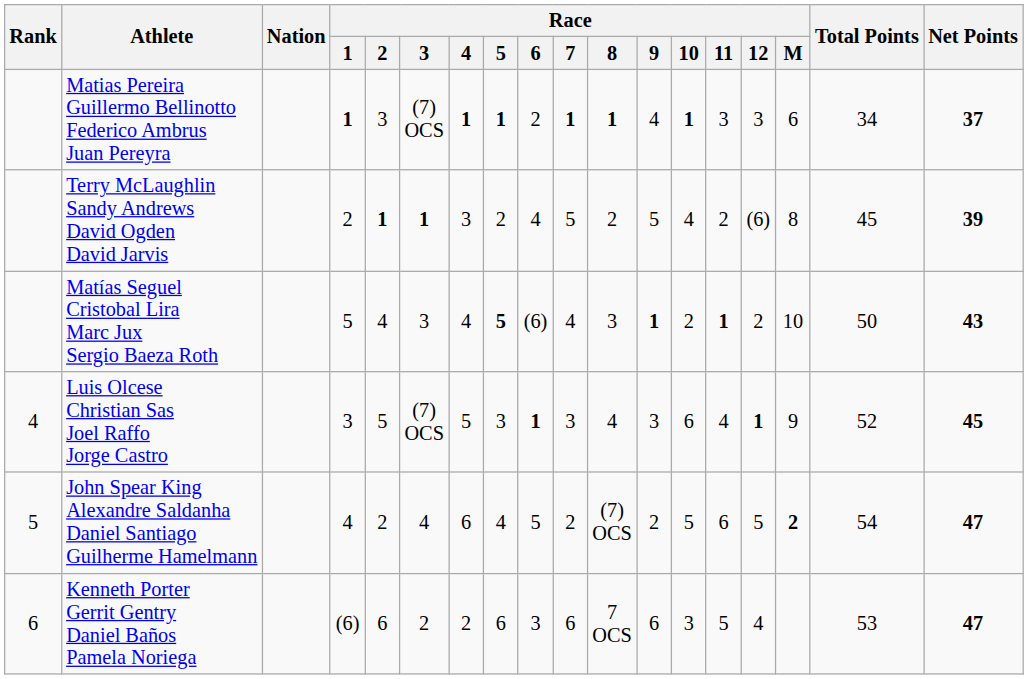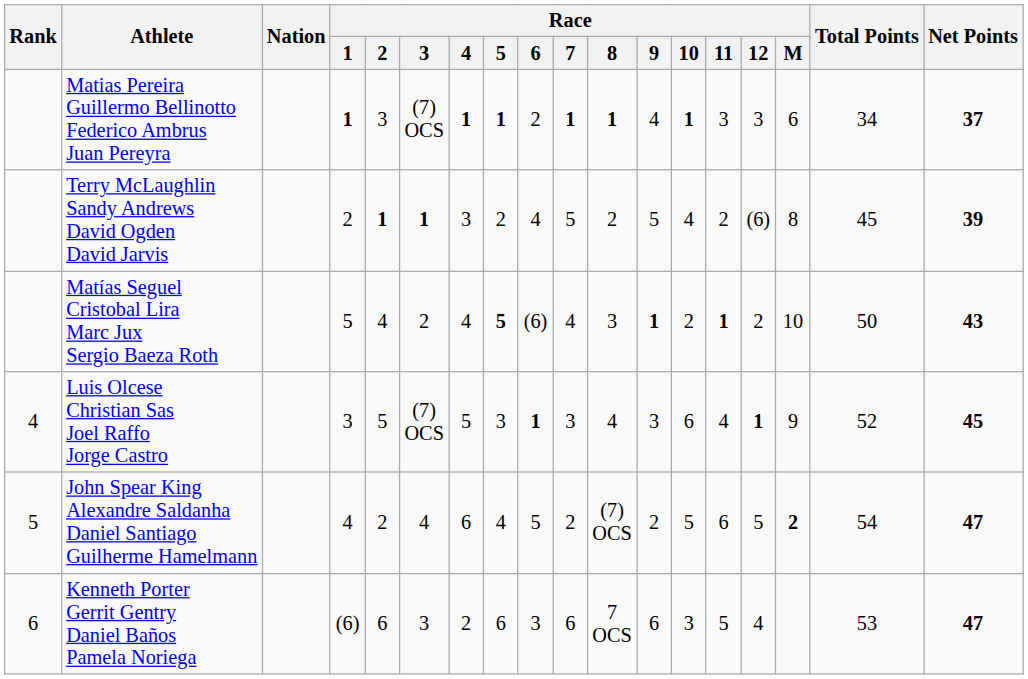Matías Seguel Cristobal Lira Marc Jux Sergio Baeza Roth | Race / 3: 3 -> 2
Kenneth Porter Gerrit Gentry Daniel Baños Pamela Noriega | Race / 3: 2 -> 3
